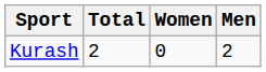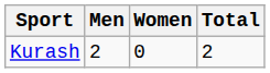columns swapped: Men <-> Total
